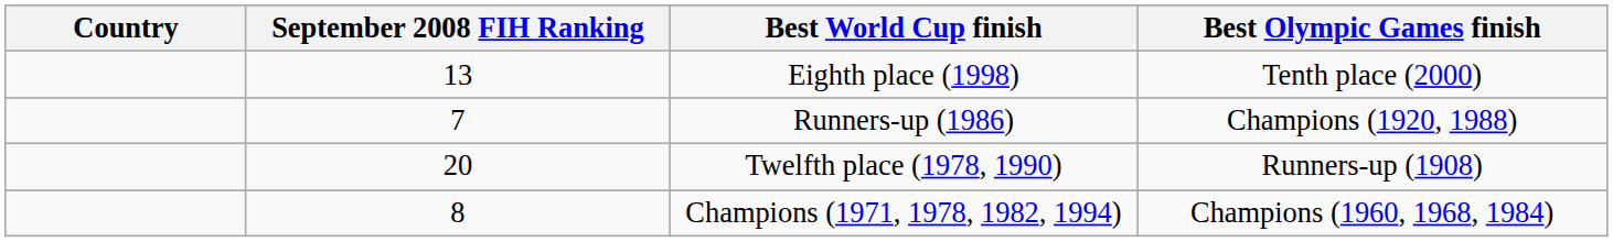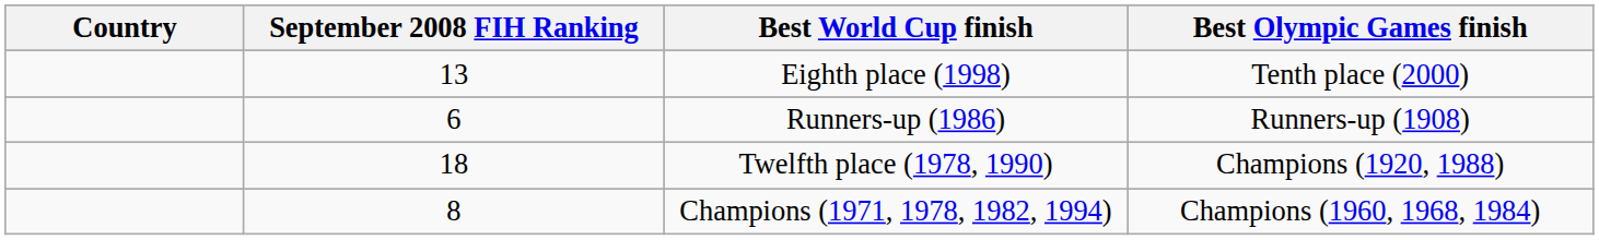Runners-up (1986) | September 2008 FIH Ranking: 7 -> 6
Runners-up (1986) | Best Olympic Games finish: Champions (1920, 1988) -> Runners-up (1908)
Twelfth place (1978, 1990) | September 2008 FIH Ranking: 20 -> 18
Twelfth place (1978, 1990) | Best Olympic Games finish: Runners-up (1908) -> Champions (1920, 1988)
